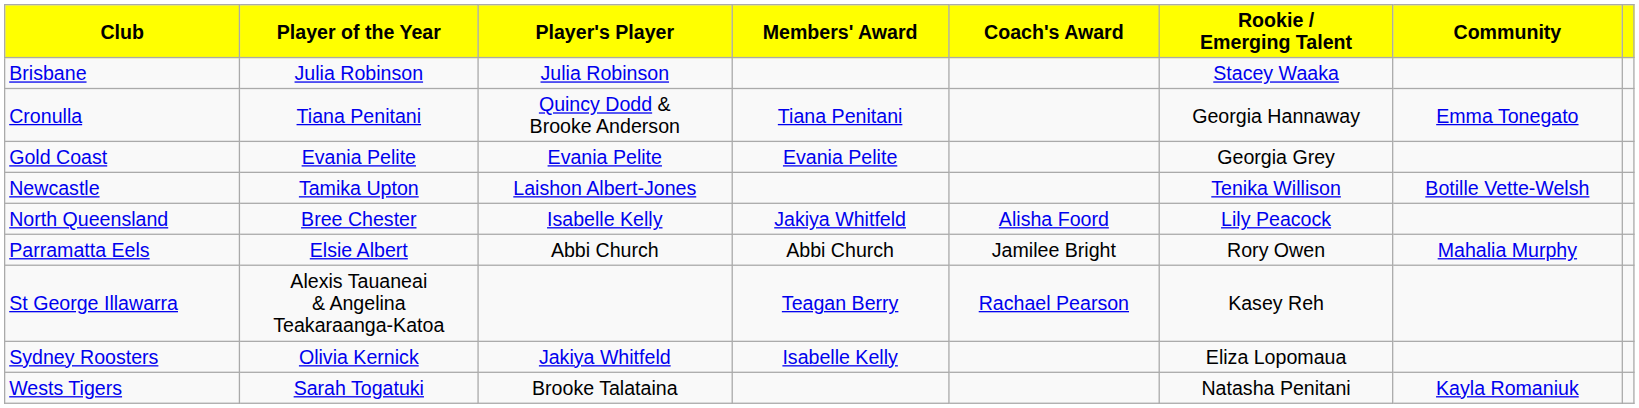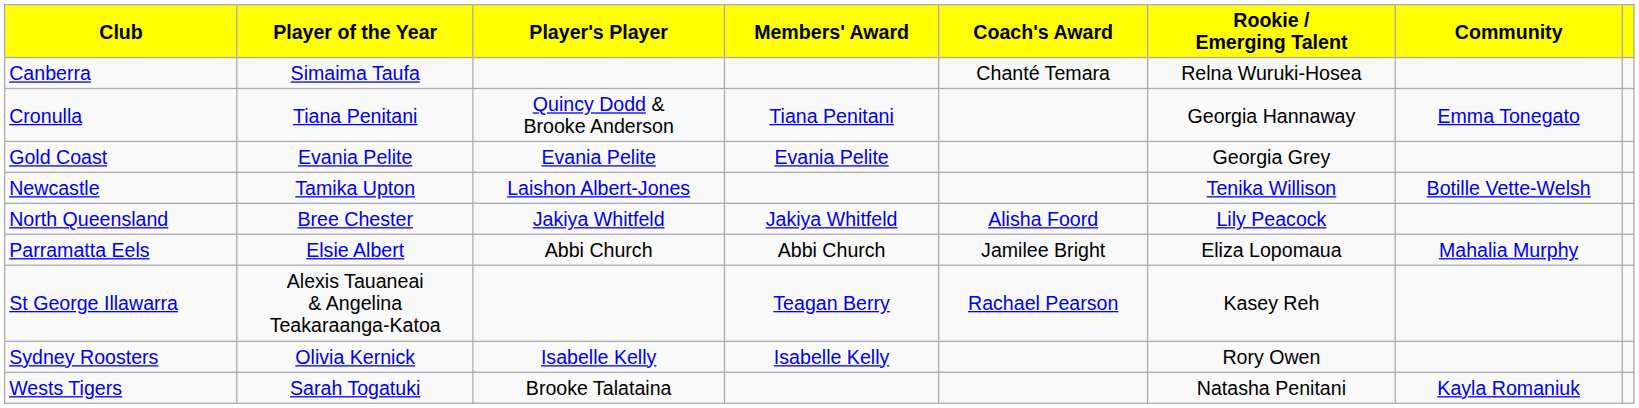- row: Brisbane | Julia Robinson | Julia Robinson | Stacey Waaka
+ row: Canberra | Simaima Taufa | Chanté Temara | Relna Wuruki-Hosea
North Queensland | Player's Player: Isabelle Kelly -> Jakiya Whitfeld
Parramatta Eels | Rookie / Emerging Talent: Rory Owen -> Eliza Lopomaua
Sydney Roosters | Player's Player: Jakiya Whitfeld -> Isabelle Kelly
Sydney Roosters | Rookie / Emerging Talent: Eliza Lopomaua -> Rory Owen
